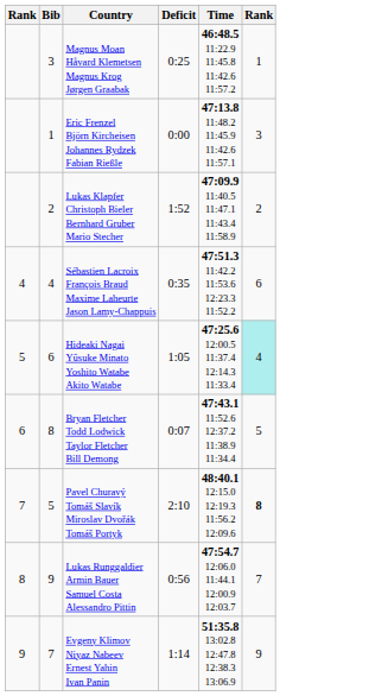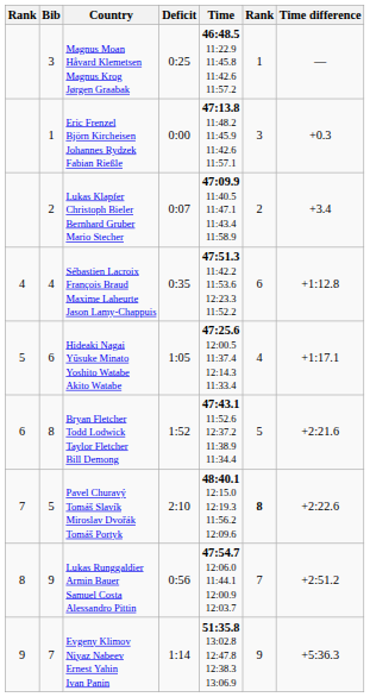+ column: Time difference | — | +0.3 | +3.4 | +1:12.8 | +1:17.1 | +2:21.6 | +2:22.6 | +2:51.2 | +5:36.3
Lukas Klapfer Christoph Bieler Bernhard Gruber Mario Stecher | Deficit: 1:52 -> 0:07
Hideaki Nagai Yūsuke Minato Yoshito Watabe Akito Watabe | column 6: paleturquoise background -> no background
Bryan Fletcher Todd Lodwick Taylor Fletcher Bill Demong | Deficit: 0:07 -> 1:52
